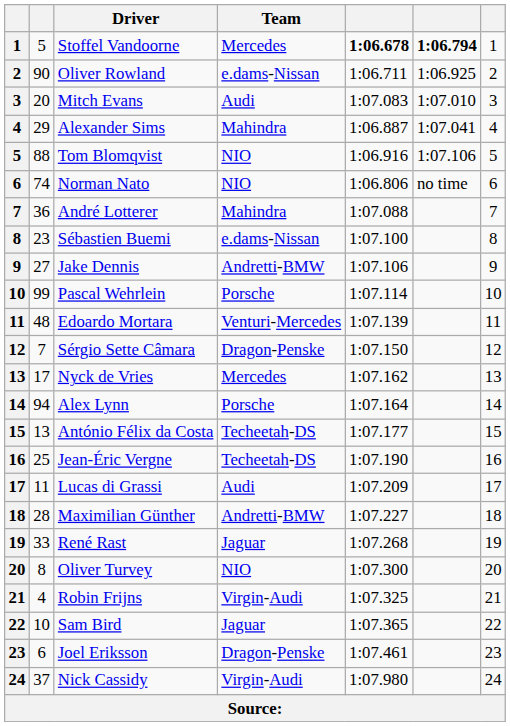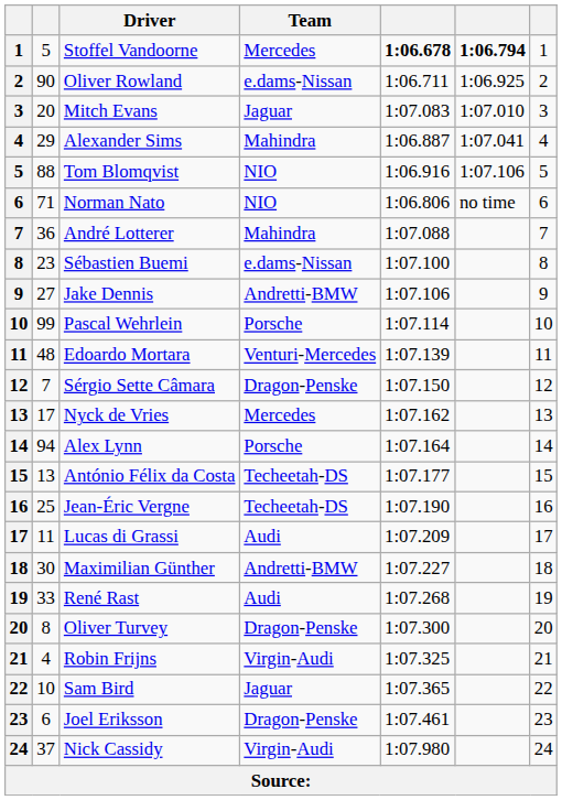Mitch Evans | Team: Audi -> Jaguar
Norman Nato | column 2: 74 -> 71
Maximilian Günther | column 2: 28 -> 30
René Rast | Team: Jaguar -> Audi
Oliver Turvey | Team: NIO -> Dragon-Penske
